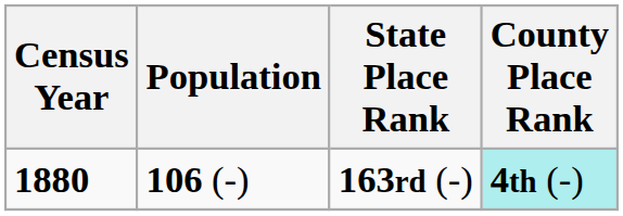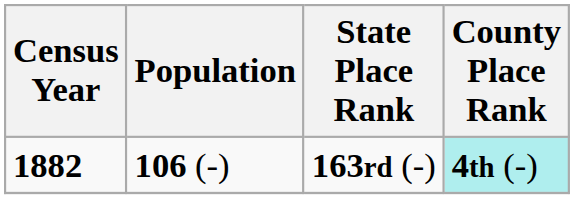163rd (-) | Census Year: 1880 -> 1882
